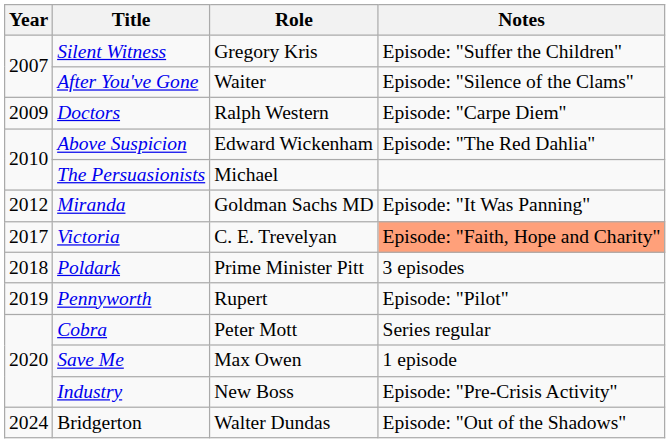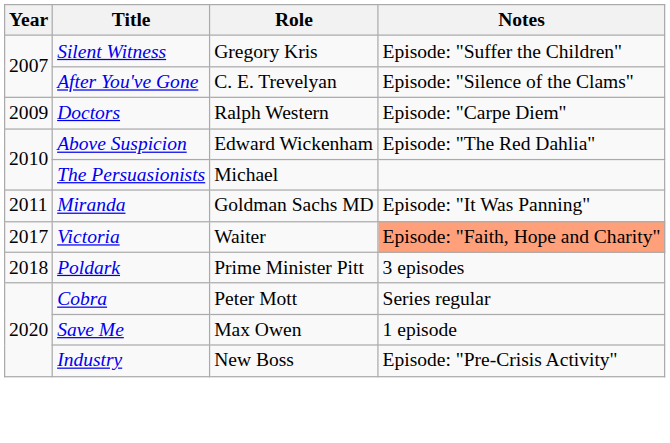After You've Gone | Role: Waiter -> C. E. Trevelyan
Miranda | Year: 2012 -> 2011
Victoria | Role: C. E. Trevelyan -> Waiter
- row: 2019 | Pennyworth | Rupert | Episode: "Pilot"
- row: 2024 | Bridgerton | Walter Dundas | Episode: "Out of the Shadows"
